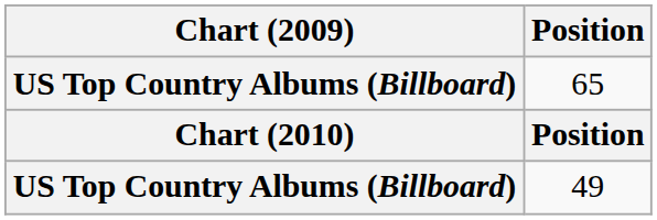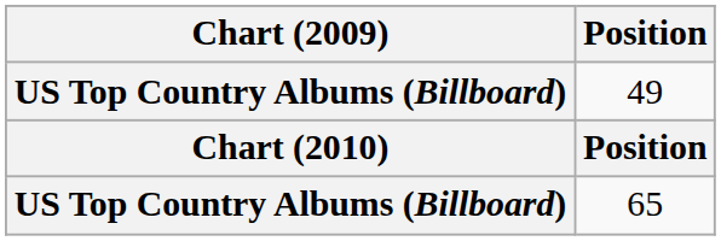rows swapped: 65 <-> 49
